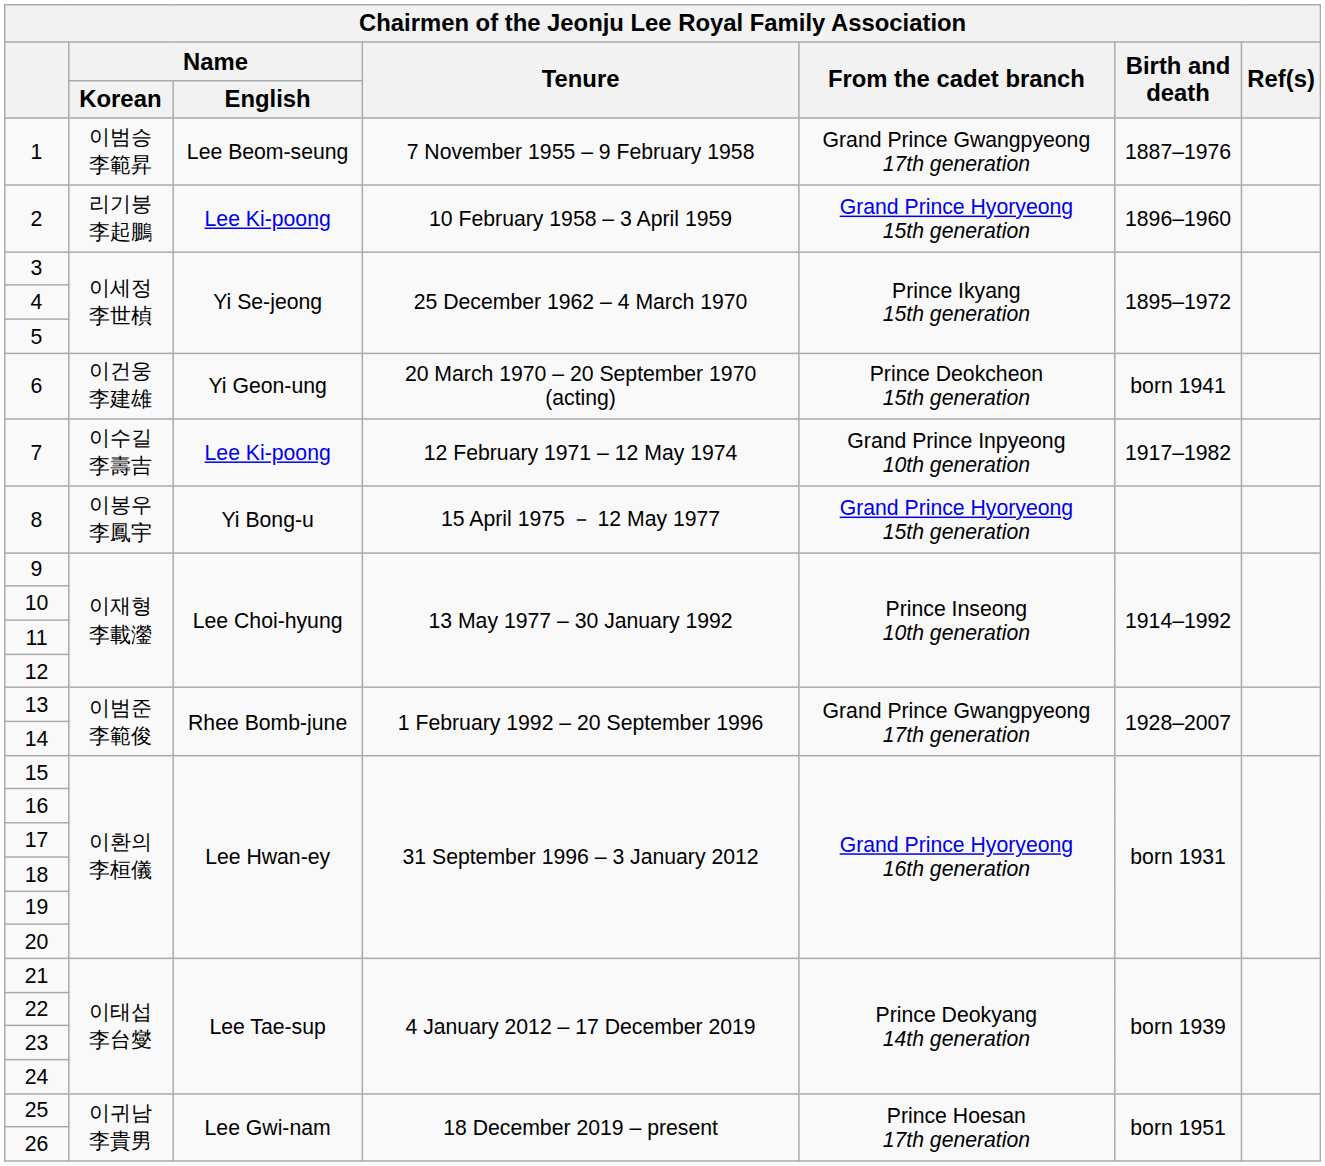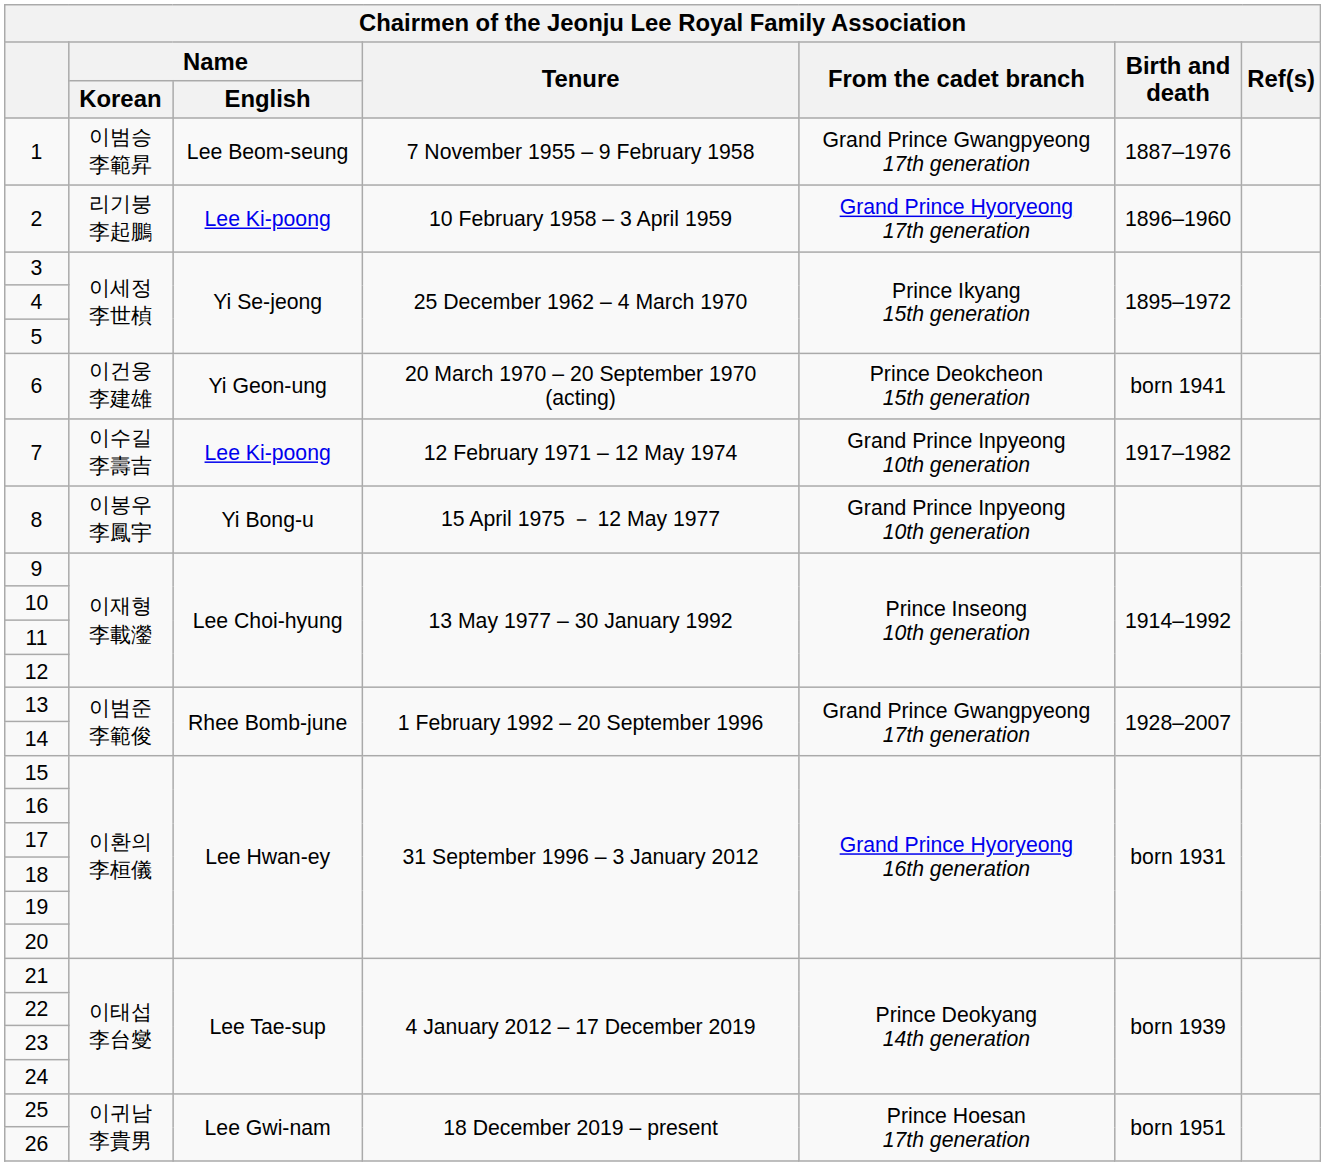2 | From the cadet branch: Grand Prince Hyoryeong 15th generation -> Grand Prince Hyoryeong 17th generation
8 | From the cadet branch: Grand Prince Hyoryeong 15th generation -> Grand Prince Inpyeong 10th generation
